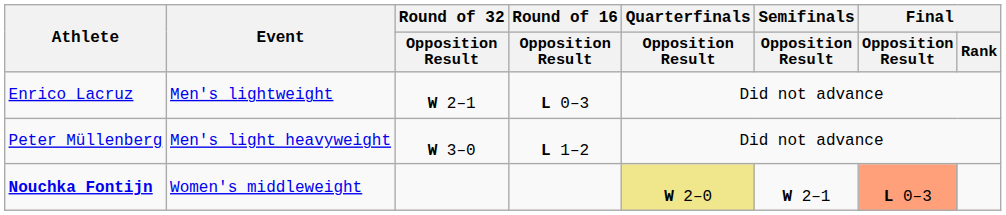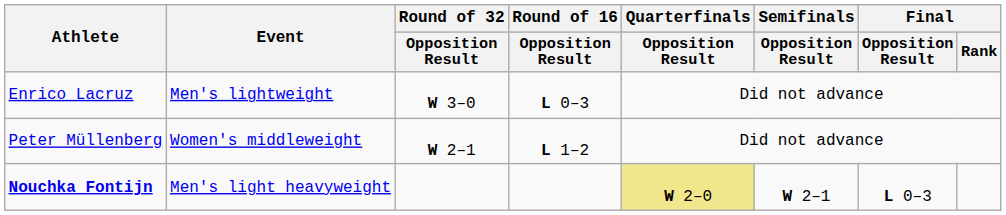Enrico Lacruz | Round of 32 / Opposition Result: W 2–1 -> W 3–0
Peter Müllenberg | Event: Men's light heavyweight -> Women's middleweight
Peter Müllenberg | Round of 32 / Opposition Result: W 3–0 -> W 2–1
Nouchka Fontijn | Event: Women's middleweight -> Men's light heavyweight
Nouchka Fontijn | Final / Opposition Result: lightsalmon background -> no background
